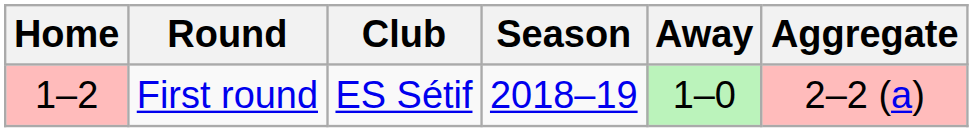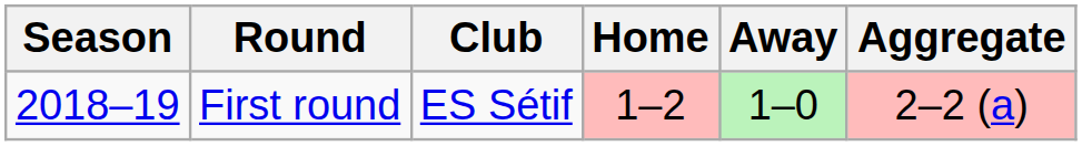columns swapped: Season <-> Home
